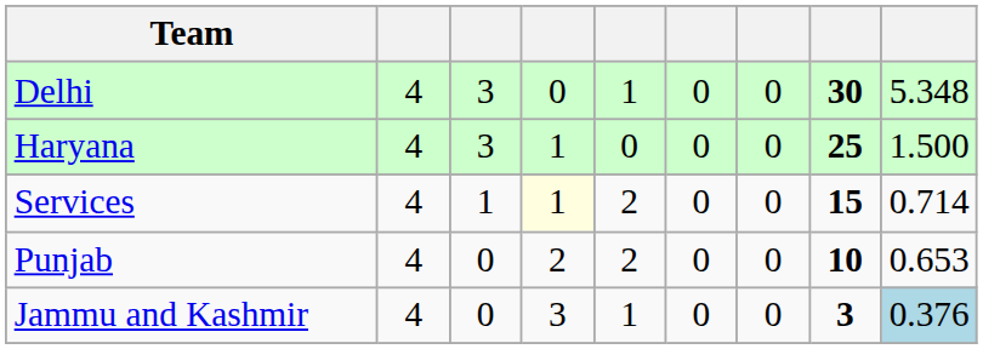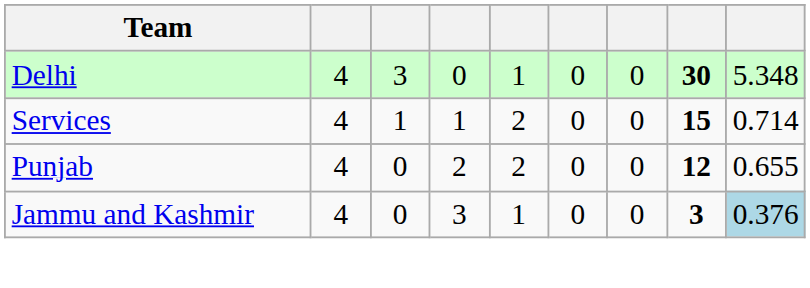- row: Haryana | 4 | 3 | 1 | 0 | 0 | 0 | 25 | 1.500
Services | column 4: lightyellow background -> no background
Punjab | column 8: 10 -> 12
Punjab | column 9: 0.653 -> 0.655
